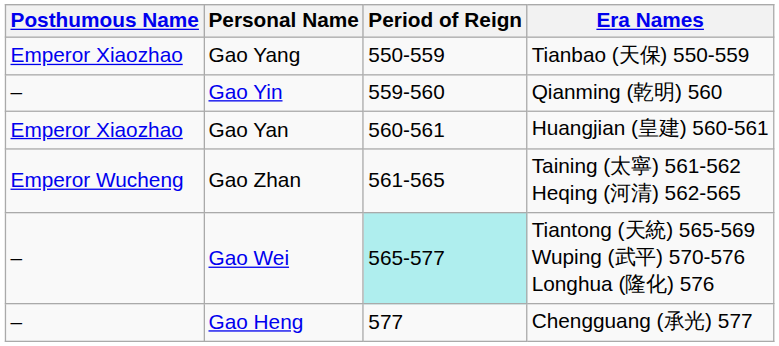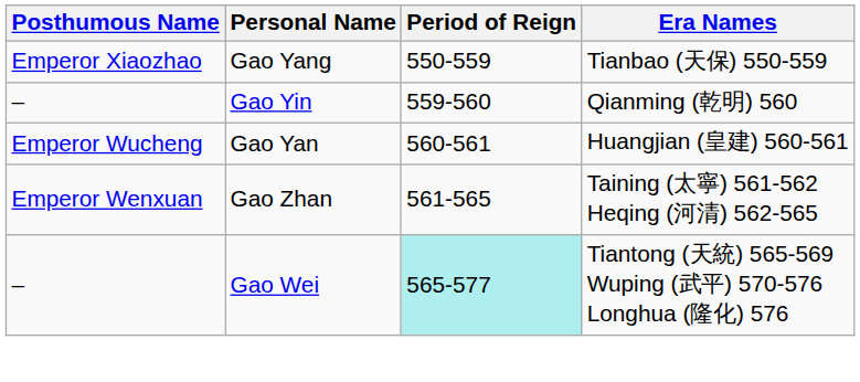Gao Yan | Posthumous Name: Emperor Xiaozhao -> Emperor Wucheng
Gao Zhan | Posthumous Name: Emperor Wucheng -> Emperor Wenxuan
- row: – | Gao Heng | 577 | Chengguang (承光) 577
